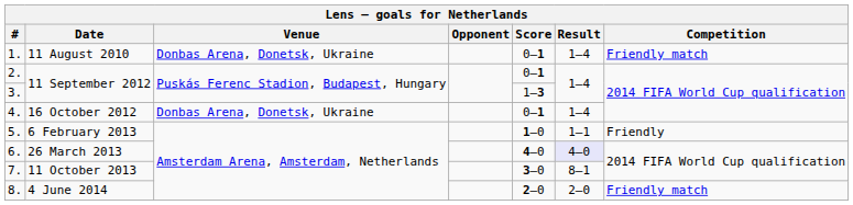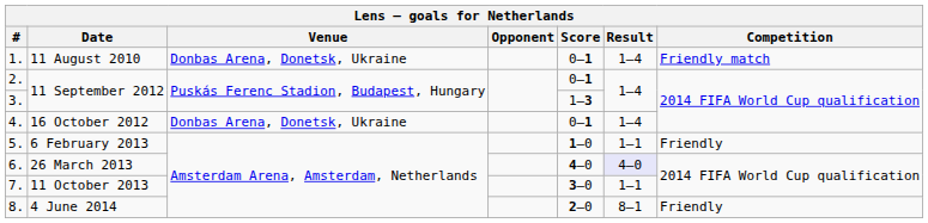7. | Result: 8–1 -> 1–1
8. | Result: 2–0 -> 8–1
8. | Competition: Friendly match -> Friendly
